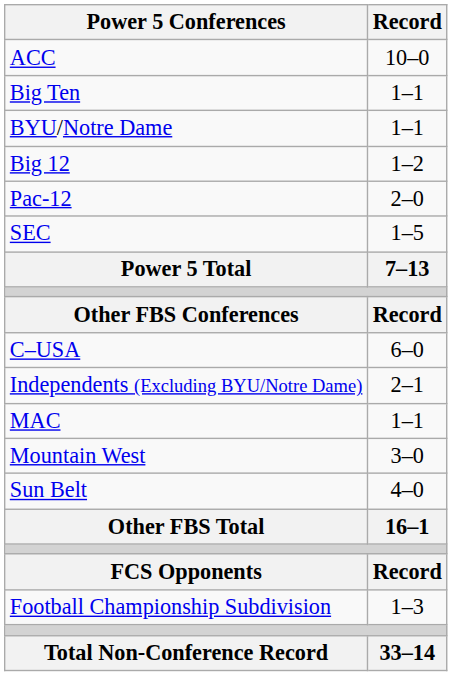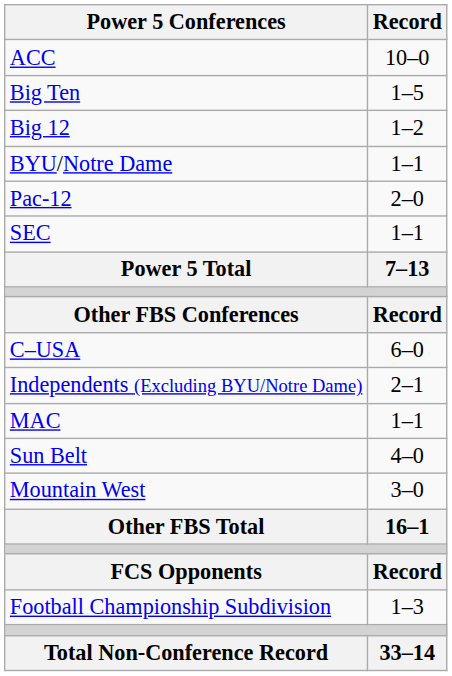Big Ten | Record: 1–1 -> 1–5
rows swapped: Big 12 <-> BYU/Notre Dame
SEC | Record: 1–5 -> 1–1
rows swapped: Mountain West <-> Sun Belt
